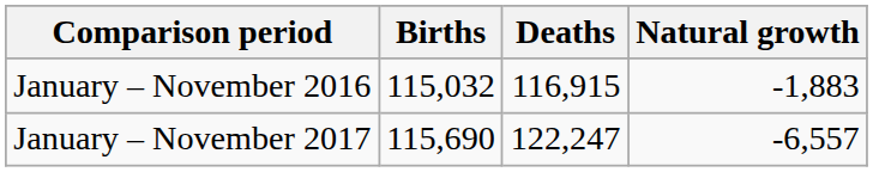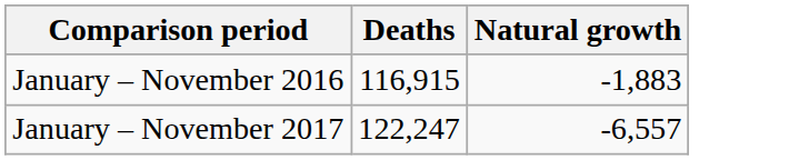- column: Births | 115,032 | 115,690
